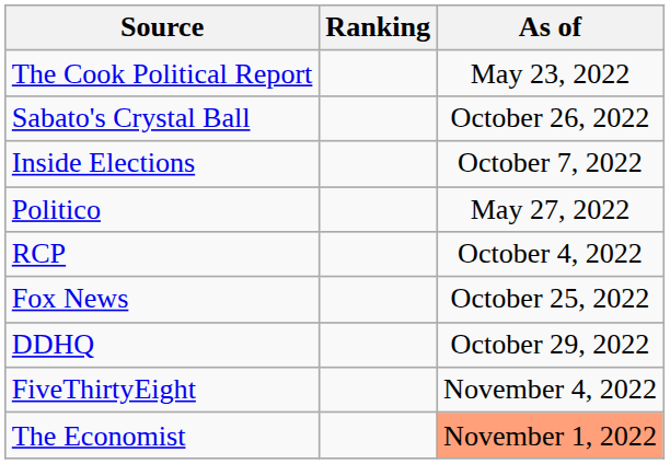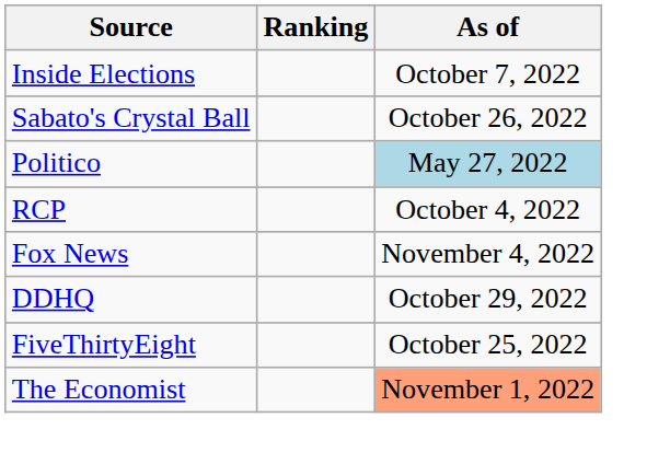- row: The Cook Political Report | May 23, 2022
rows swapped: Inside Elections <-> Sabato's Crystal Ball
Politico | As of: no background -> lightblue background
Fox News | As of: October 25, 2022 -> November 4, 2022
FiveThirtyEight | As of: November 4, 2022 -> October 25, 2022
